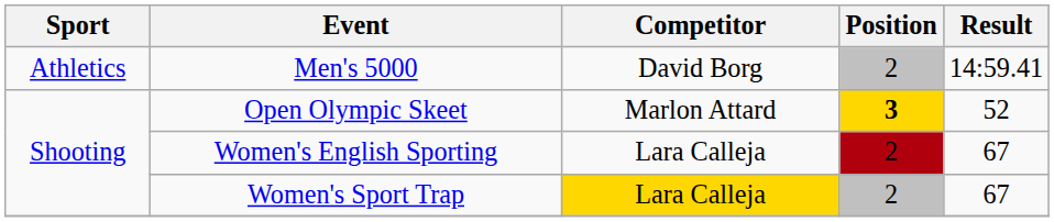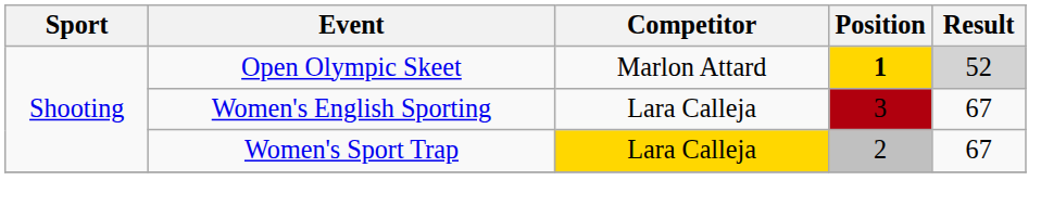- row: Athletics | Men's 5000 | David Borg | 2 | 14:59.41
Open Olympic Skeet | Position: 3 -> 1
Open Olympic Skeet | Result: no background -> lightgrey background
Women's English Sporting | Position: 2 -> 3
